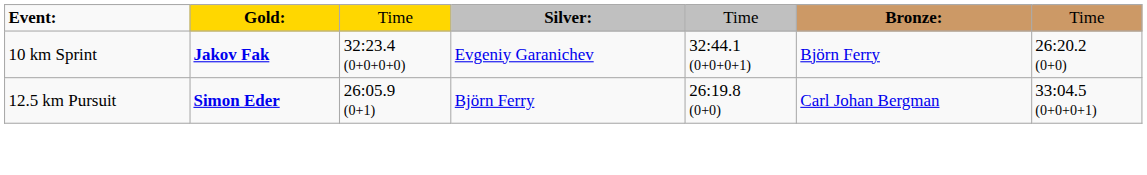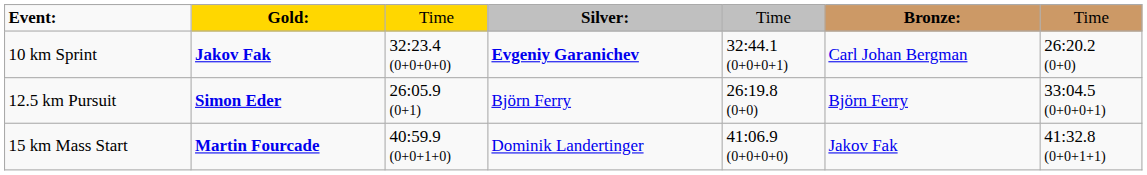10 km Sprint | column 4: normal -> bold
10 km Sprint | column 6: Björn Ferry -> Carl Johan Bergman
12.5 km Pursuit | column 6: Carl Johan Bergman -> Björn Ferry
+ row: 15 km Mass Start | Martin Fourcade | 40:59.9 (0+0+1+0) | Dominik Landertinger | 41:06.9 (0+0+0+0) | Jakov Fak | 41:32.8 (0+0+1+1)
